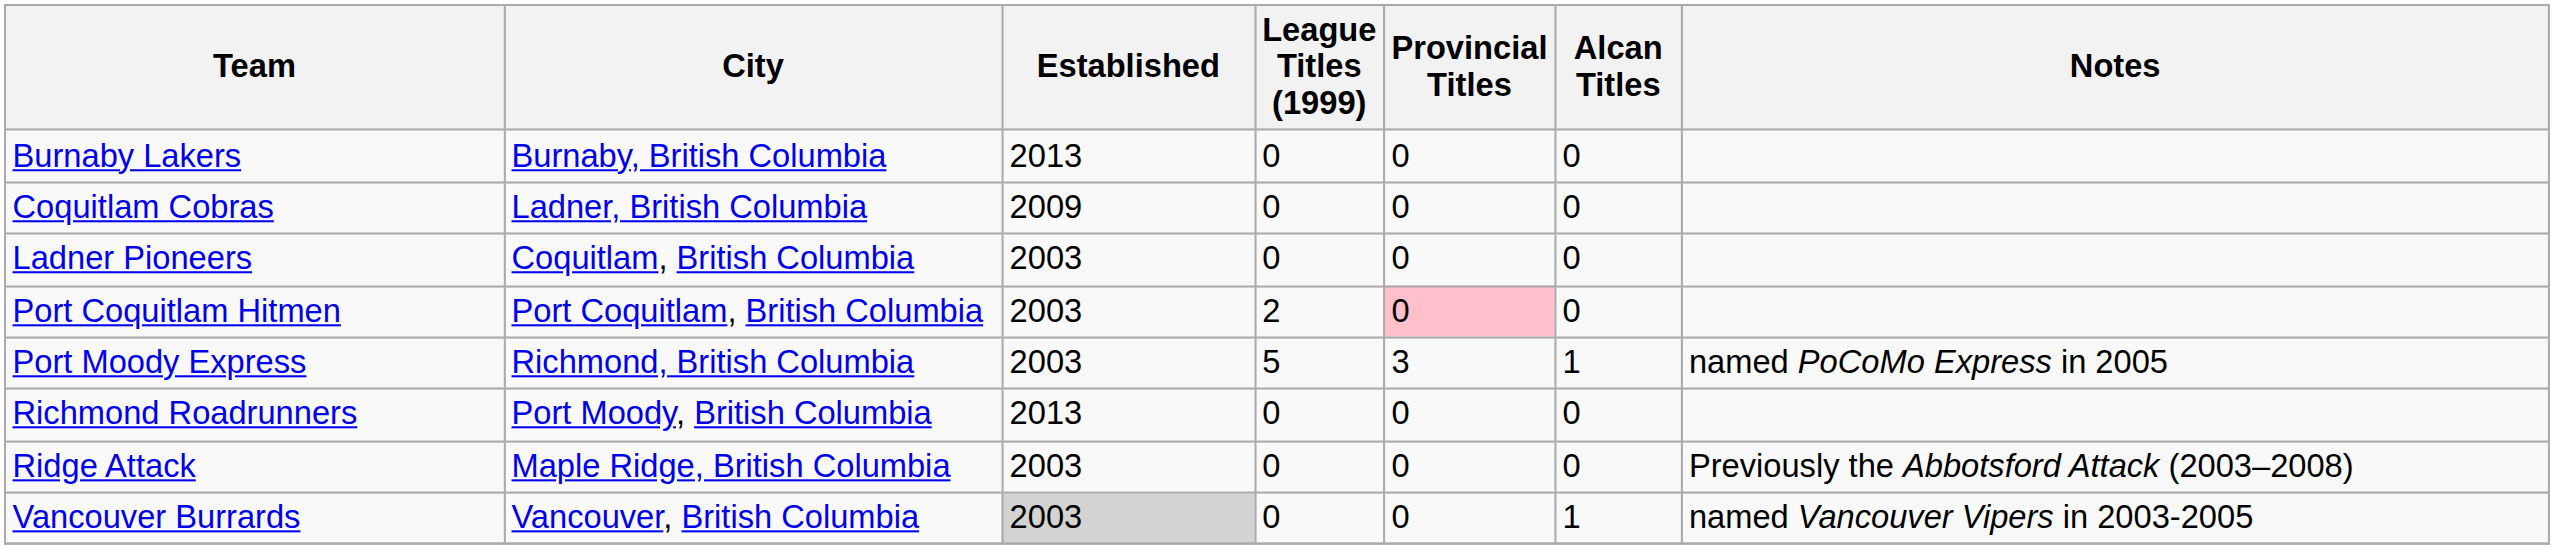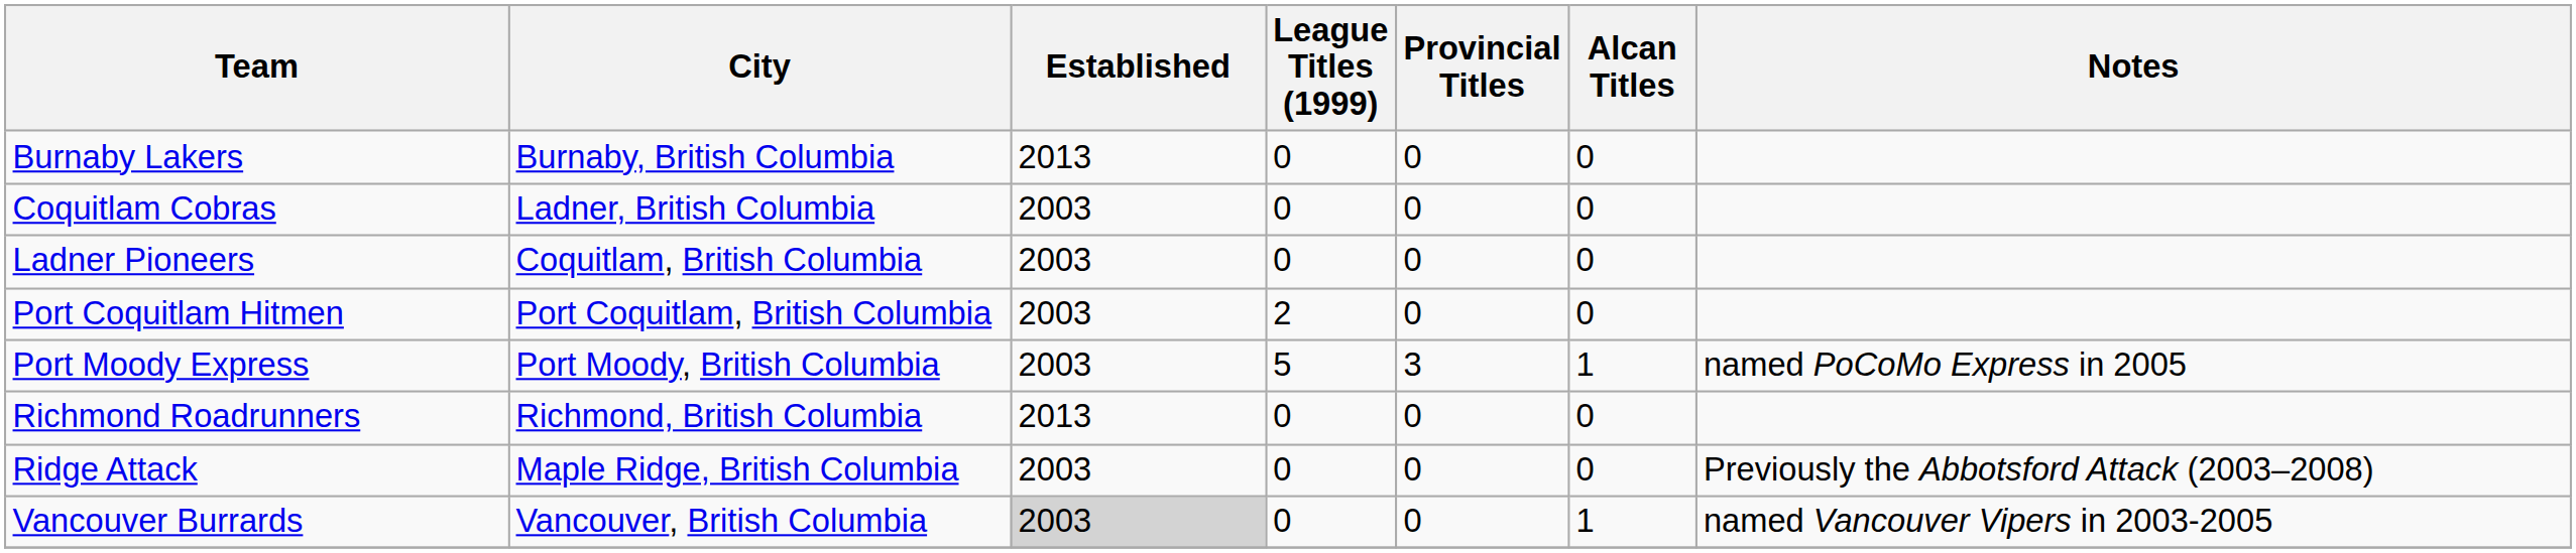Coquitlam Cobras | Established: 2009 -> 2003
Port Coquitlam Hitmen | Provincial Titles: pink background -> no background
Port Moody Express | City: Richmond, British Columbia -> Port Moody, British Columbia
Richmond Roadrunners | City: Port Moody, British Columbia -> Richmond, British Columbia
